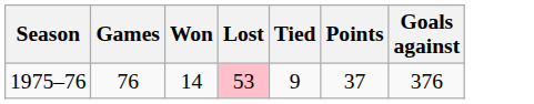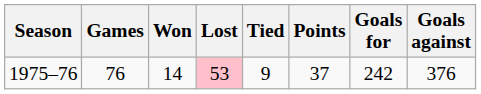+ column: Goals for | 242
